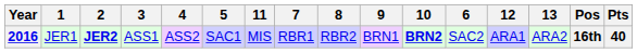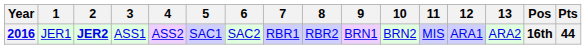columns swapped: 6 <-> 11
2016 | 10: bold -> normal
2016 | Pts: 40 -> 44
